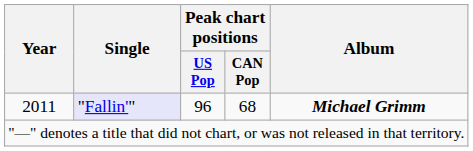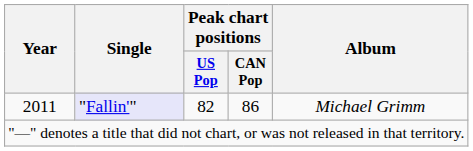2011 | Peak chart positions / US Pop: 96 -> 82
2011 | Peak chart positions / CAN Pop: 68 -> 86
2011 | Album: bold -> normal
